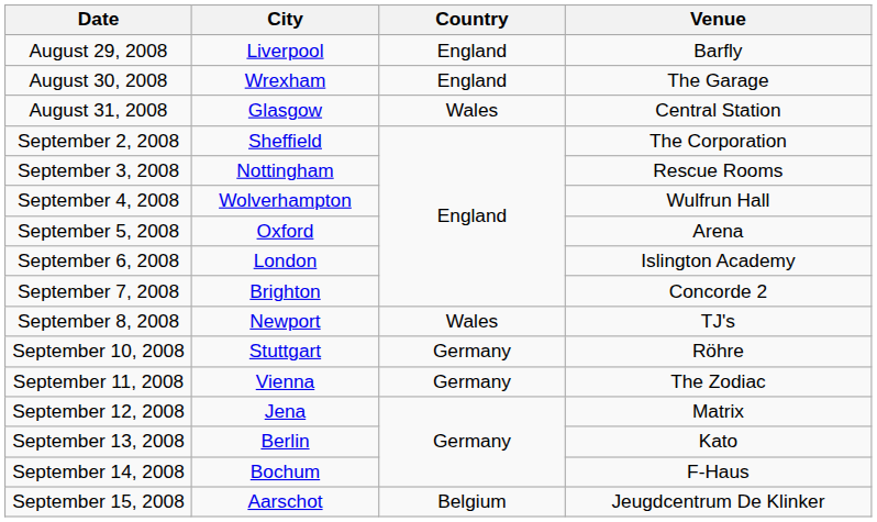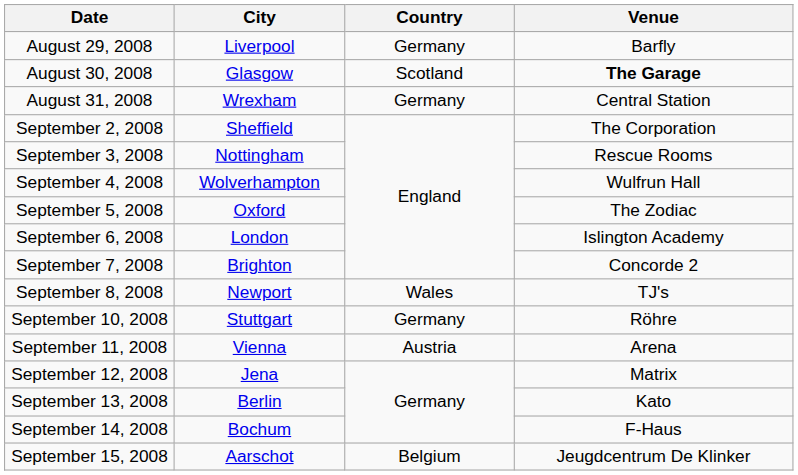August 29, 2008 | Country: England -> Germany
August 30, 2008 | City: Wrexham -> Glasgow
August 30, 2008 | Country: England -> Scotland
August 30, 2008 | Venue: normal -> bold
August 31, 2008 | City: Glasgow -> Wrexham
August 31, 2008 | Country: Wales -> Germany
September 5, 2008 | Venue: Arena -> The Zodiac
September 11, 2008 | Country: Germany -> Austria
September 11, 2008 | Venue: The Zodiac -> Arena
